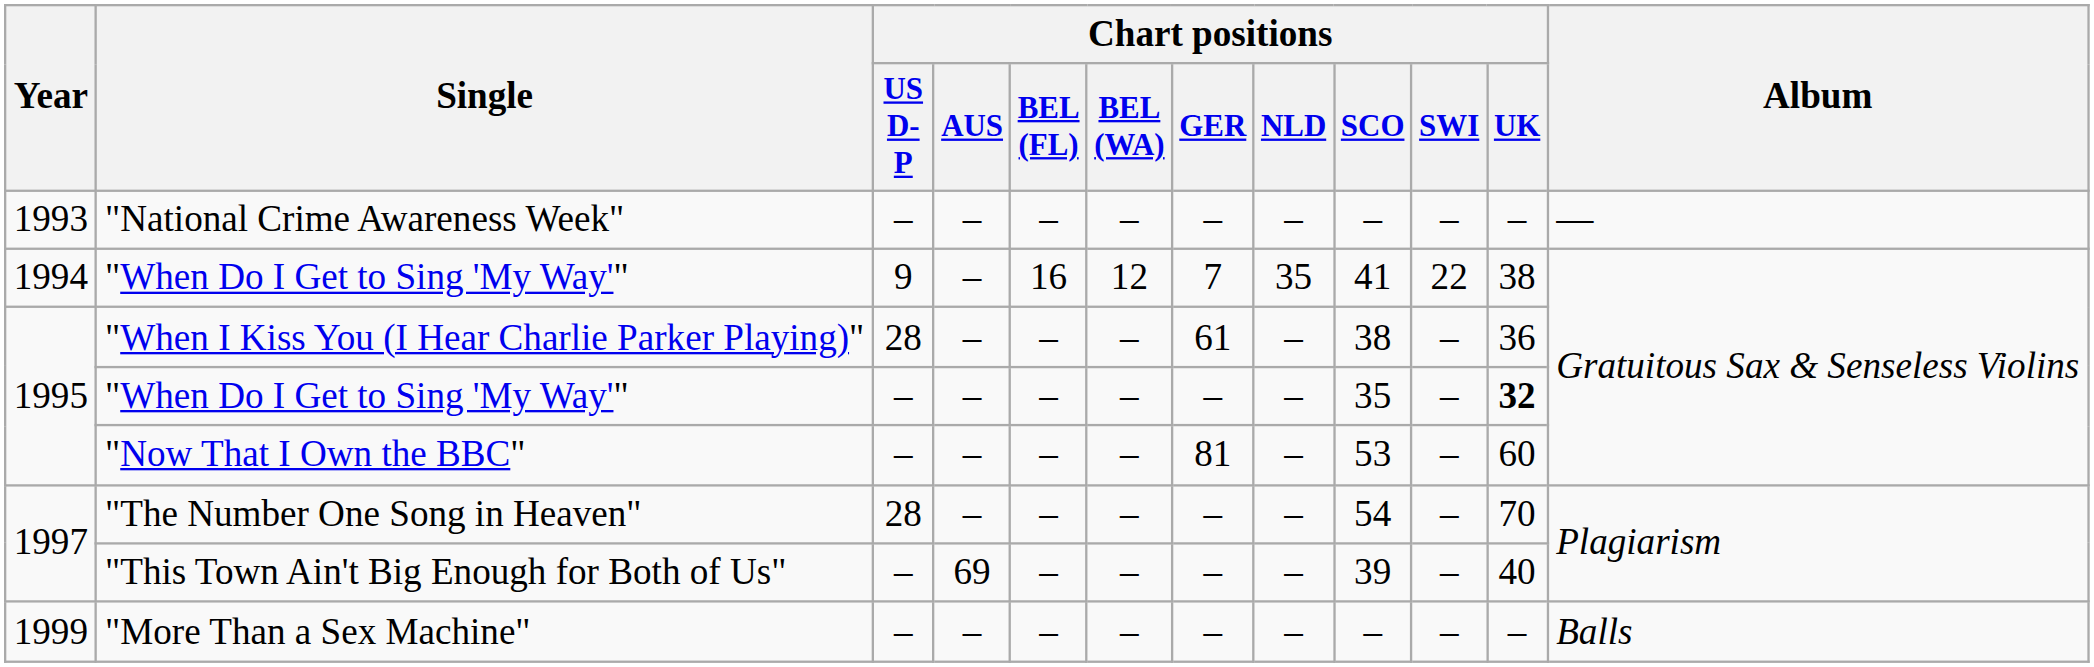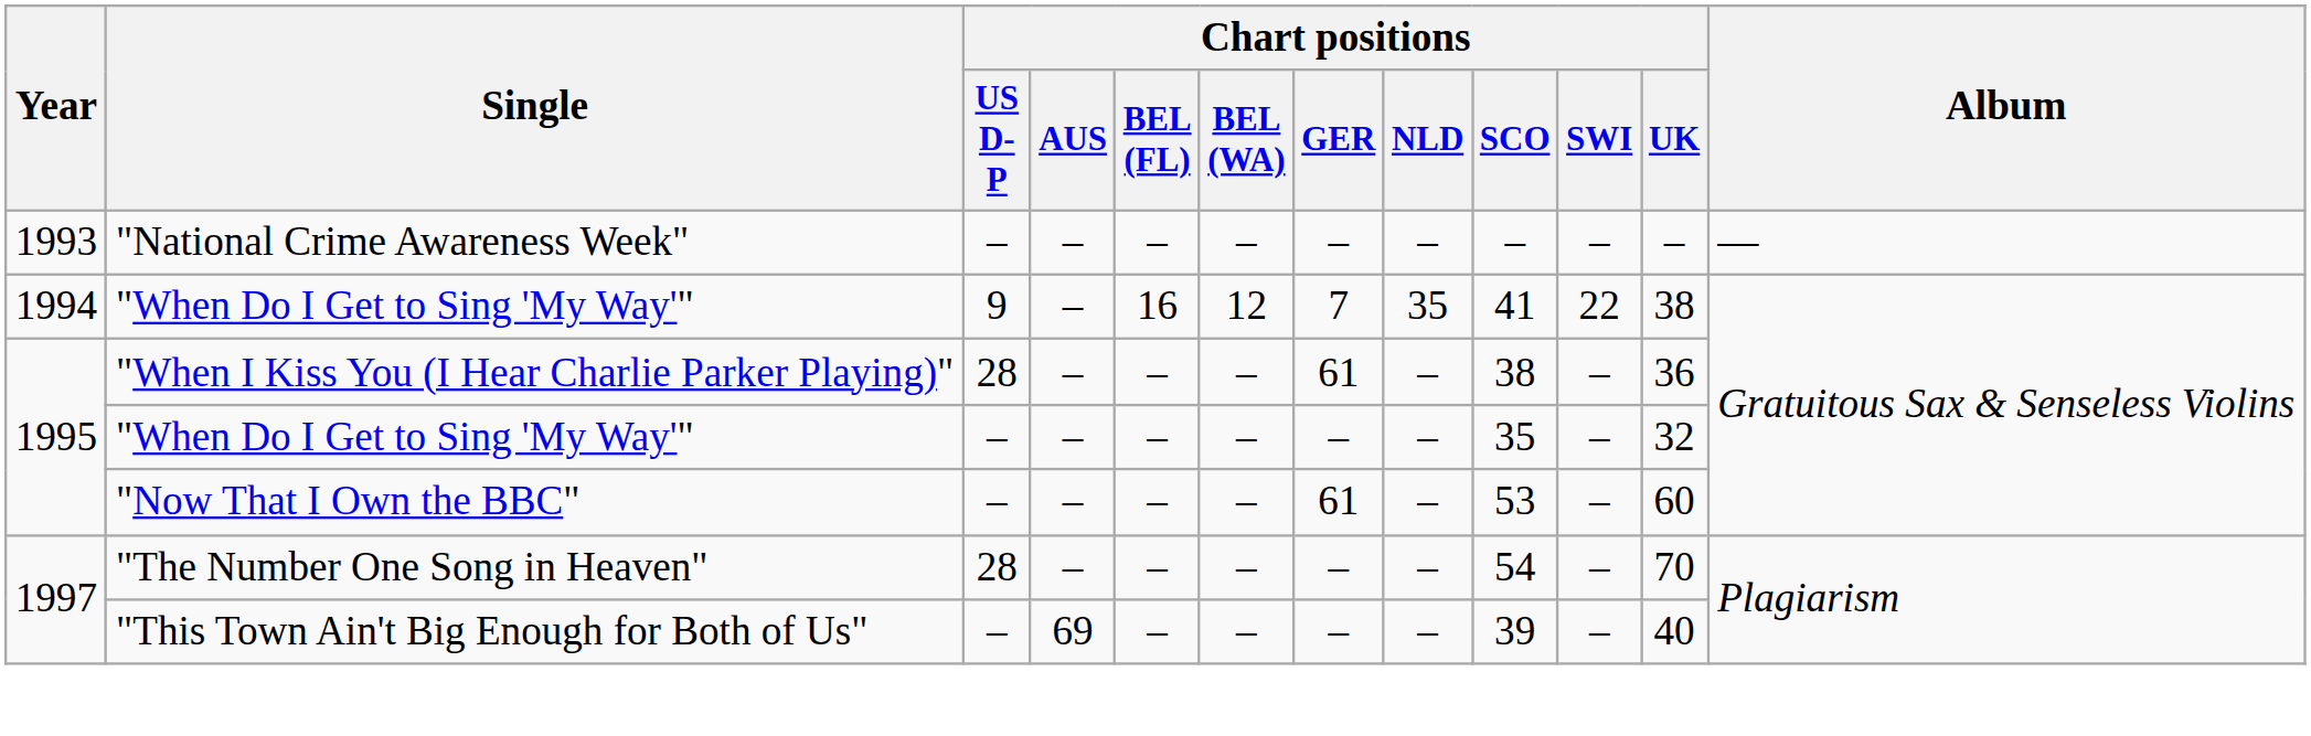1995 / "When Do I Get to Sing 'My Way'" | Chart positions / UK: bold -> normal
"Now That I Own the BBC" | Chart positions / GER: 81 -> 61
- row: 1999 | "More Than a Sex Machine" | – | – | – | – | – | – | – | – | – | Balls
